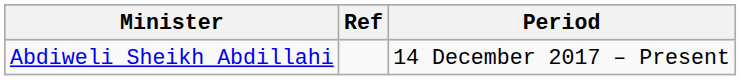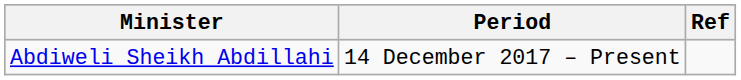columns swapped: Period <-> Ref
